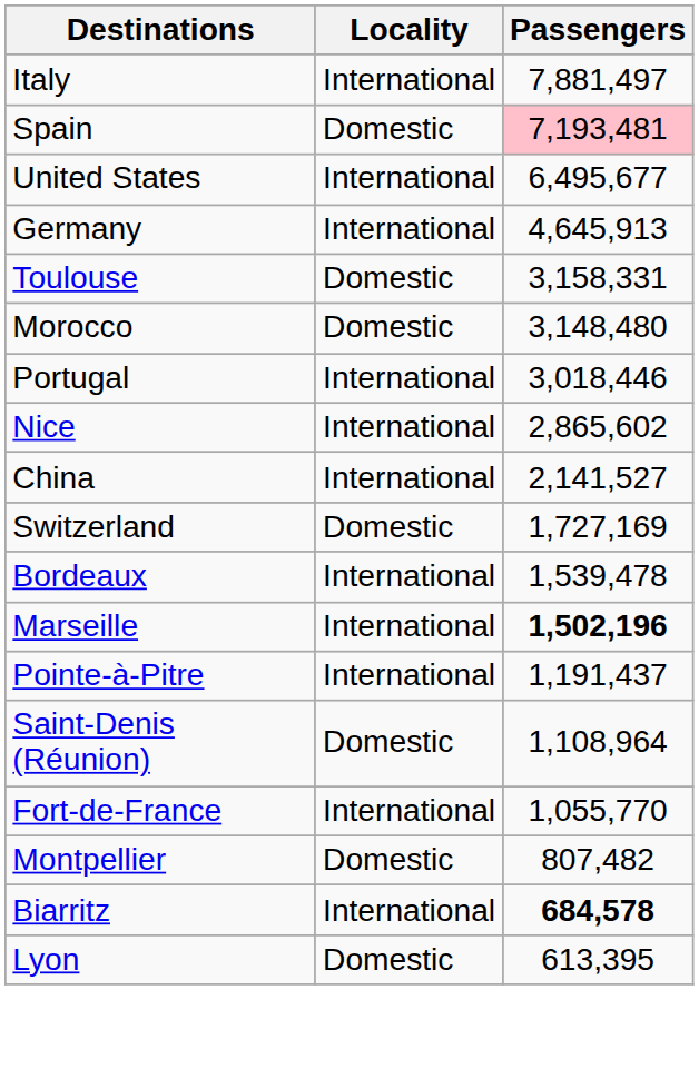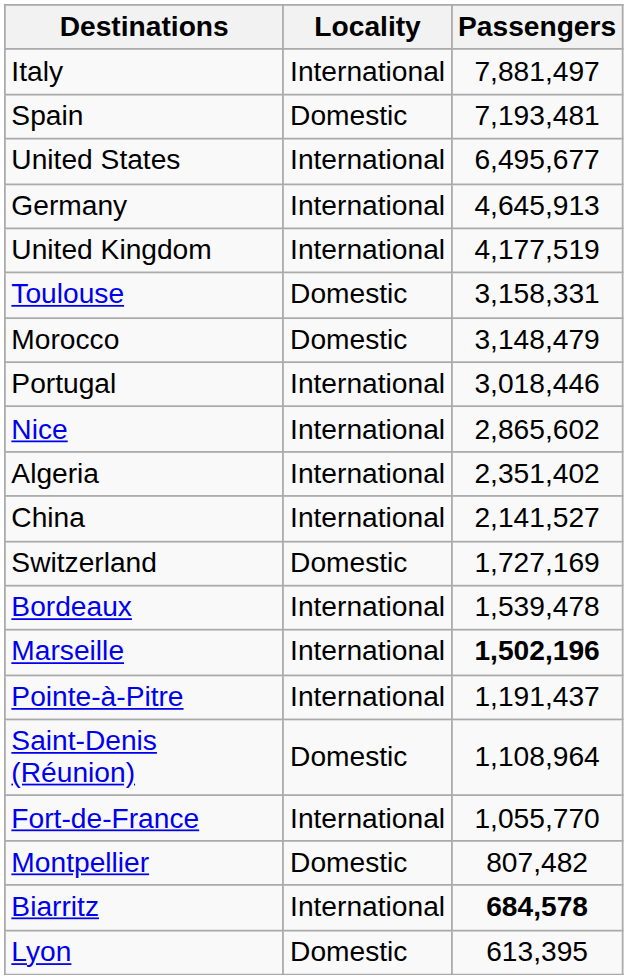Spain | Passengers: pink background -> no background
+ row: United Kingdom | International | 4,177,519
Morocco | Passengers: 3,148,480 -> 3,148,479
+ row: Algeria | International | 2,351,402
